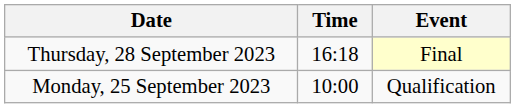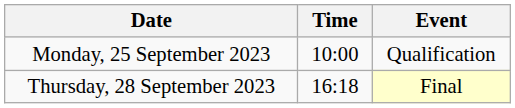rows swapped: Monday, 25 September 2023 <-> Thursday, 28 September 2023
